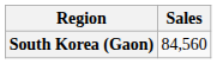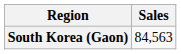South Korea (Gaon) | Sales: 84,560 -> 84,563
